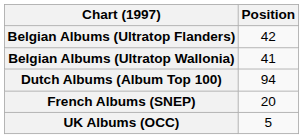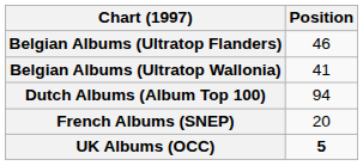Belgian Albums (Ultratop Flanders) | Position: 42 -> 46
UK Albums (OCC) | Position: normal -> bold
